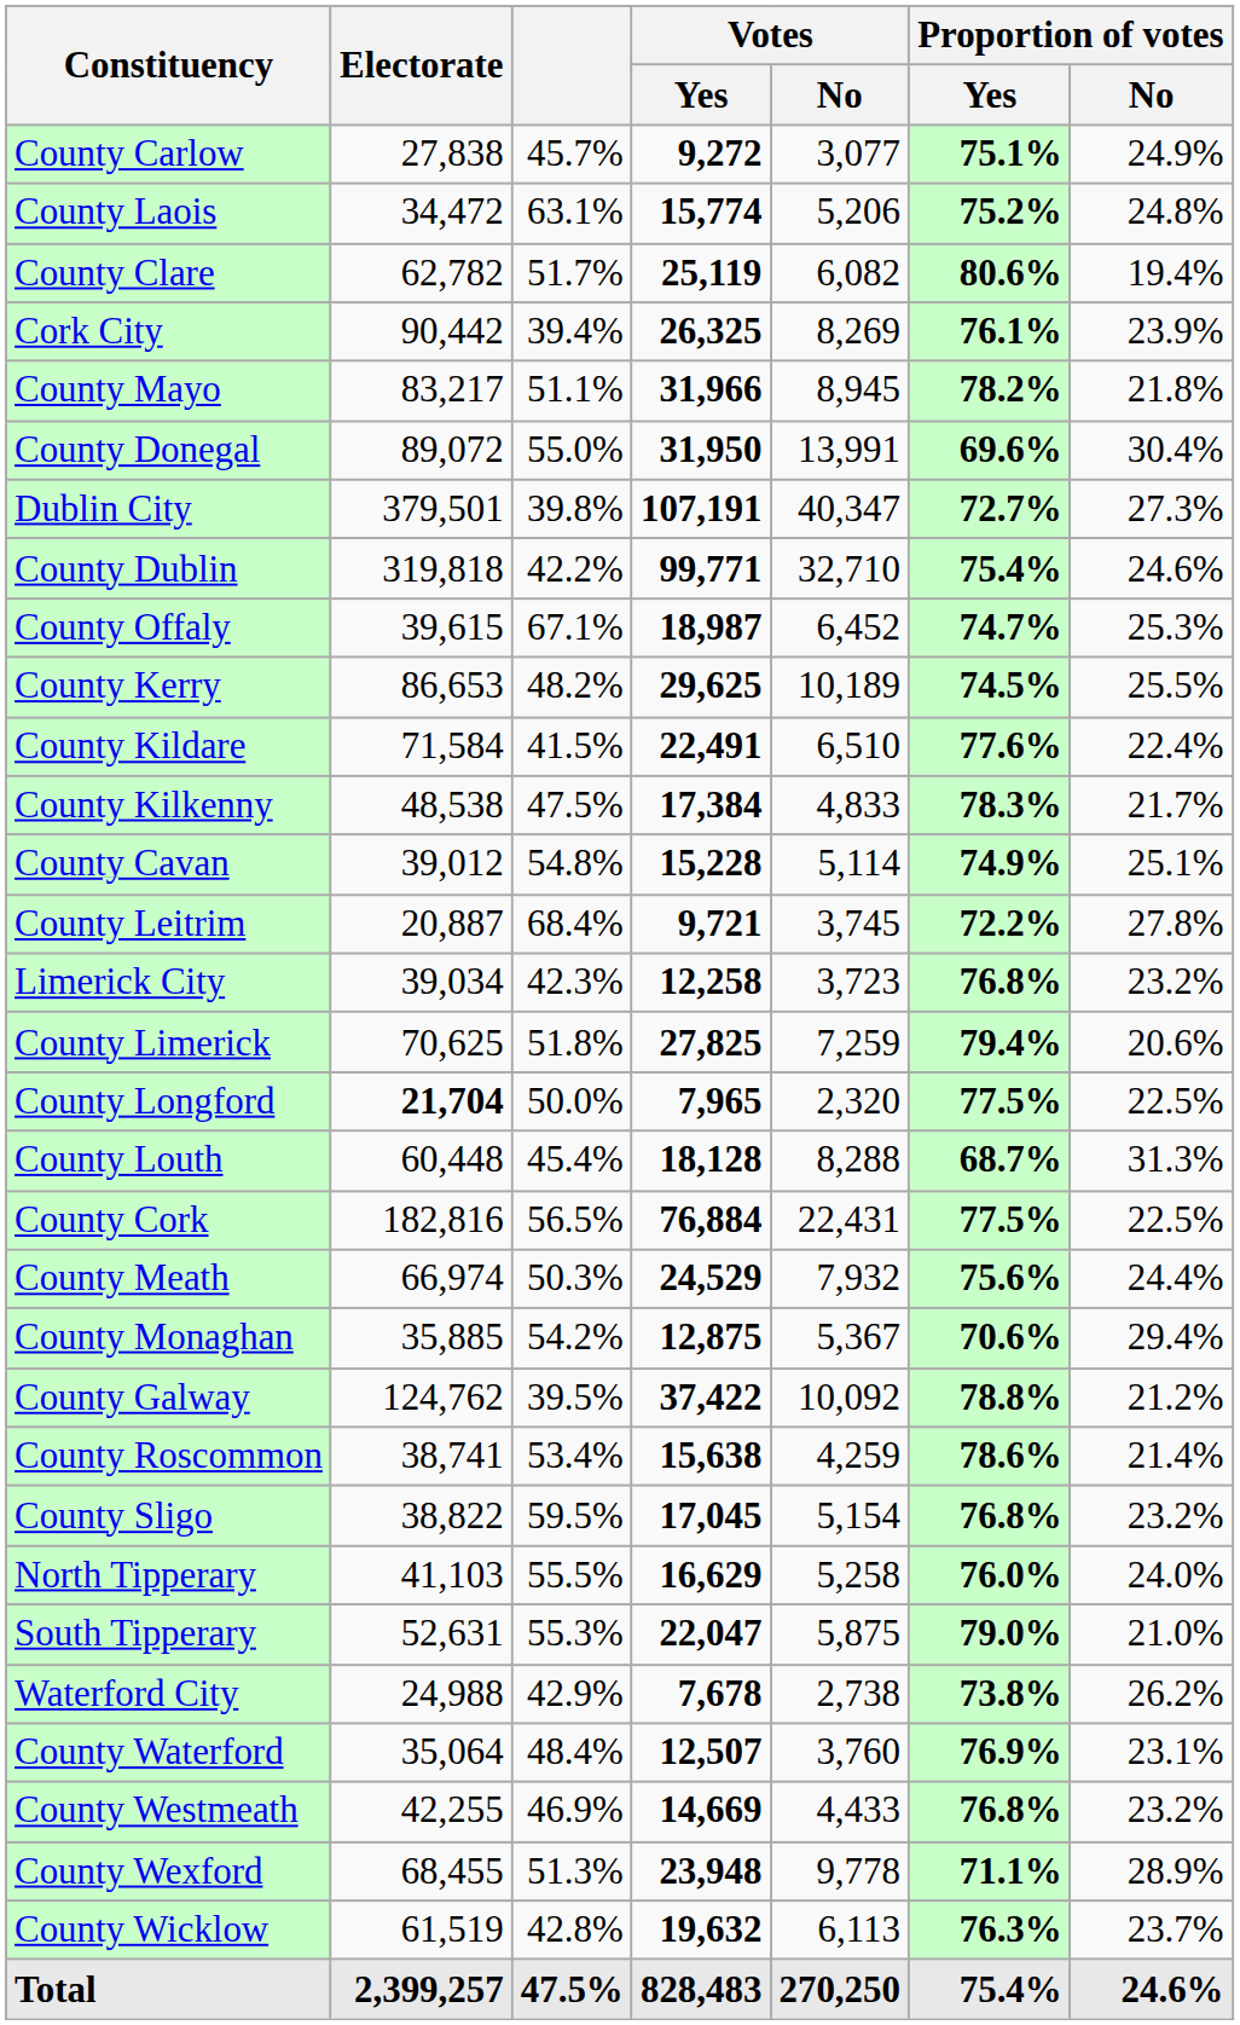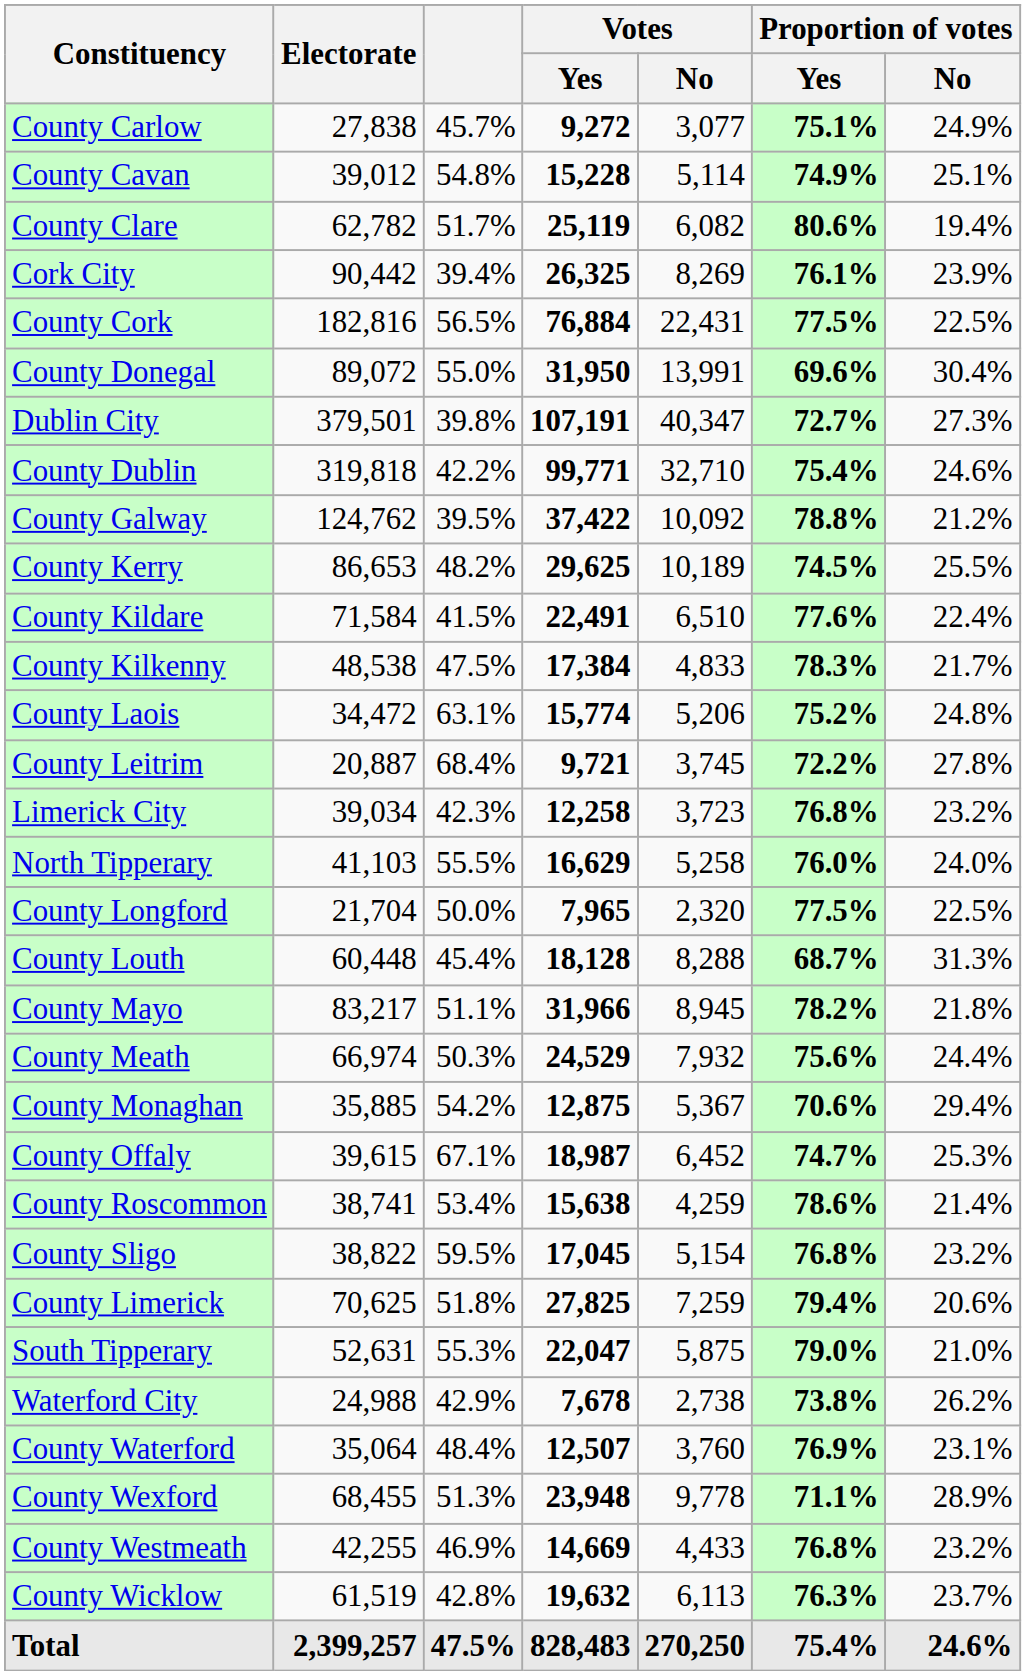rows swapped: County Cavan <-> County Laois
rows swapped: County Cork <-> County Mayo
rows swapped: County Galway <-> County Offaly
rows swapped: County Limerick <-> North Tipperary
County Longford | Electorate: bold -> normal
rows swapped: County Westmeath <-> County Wexford
